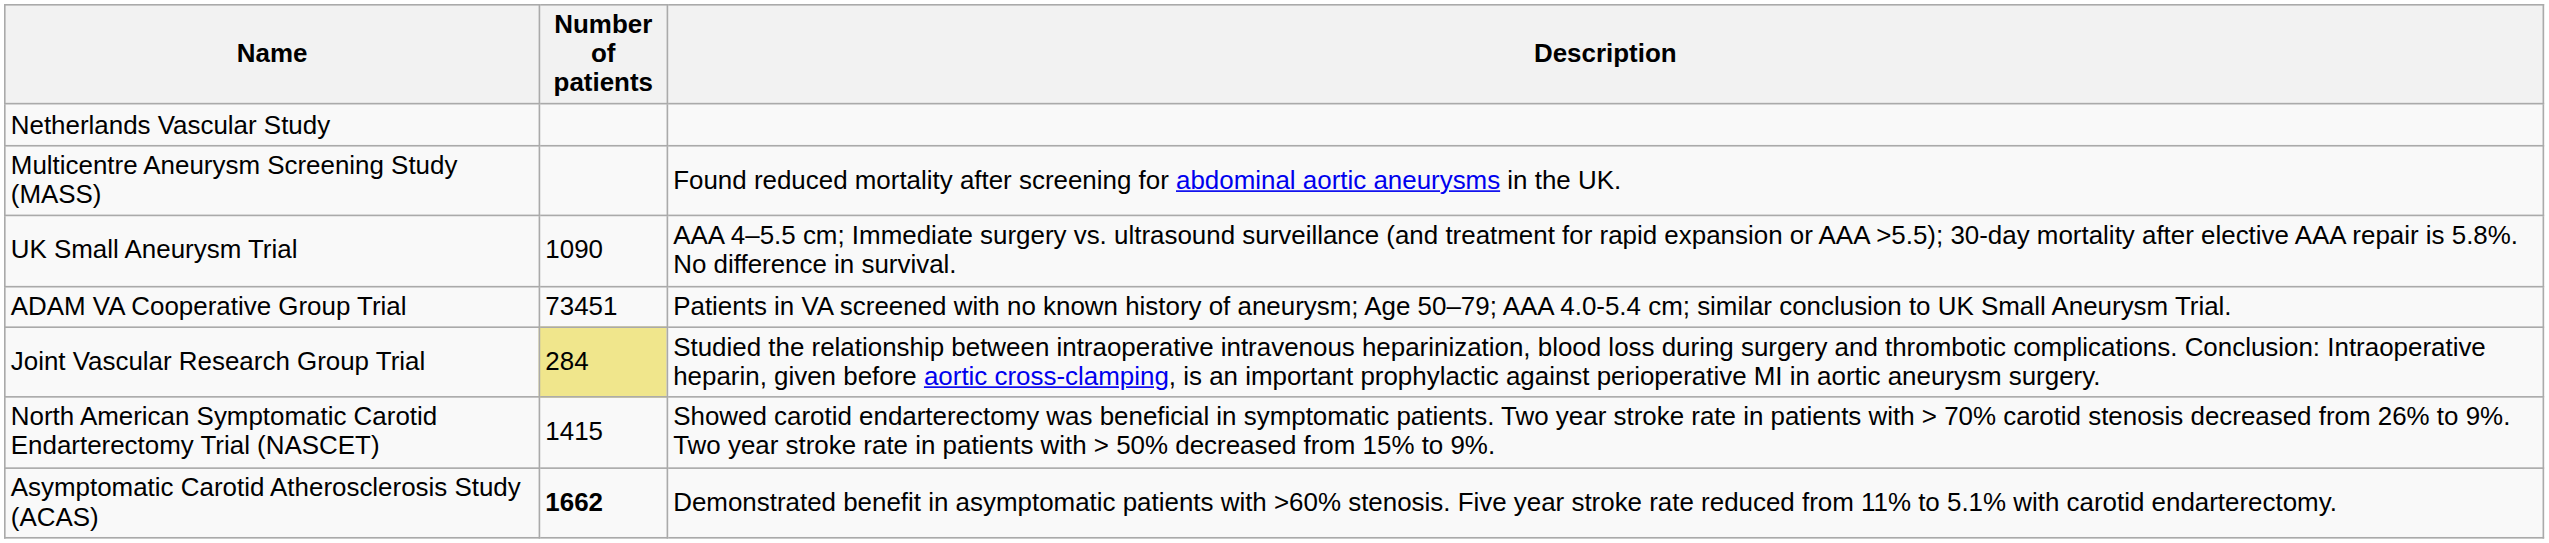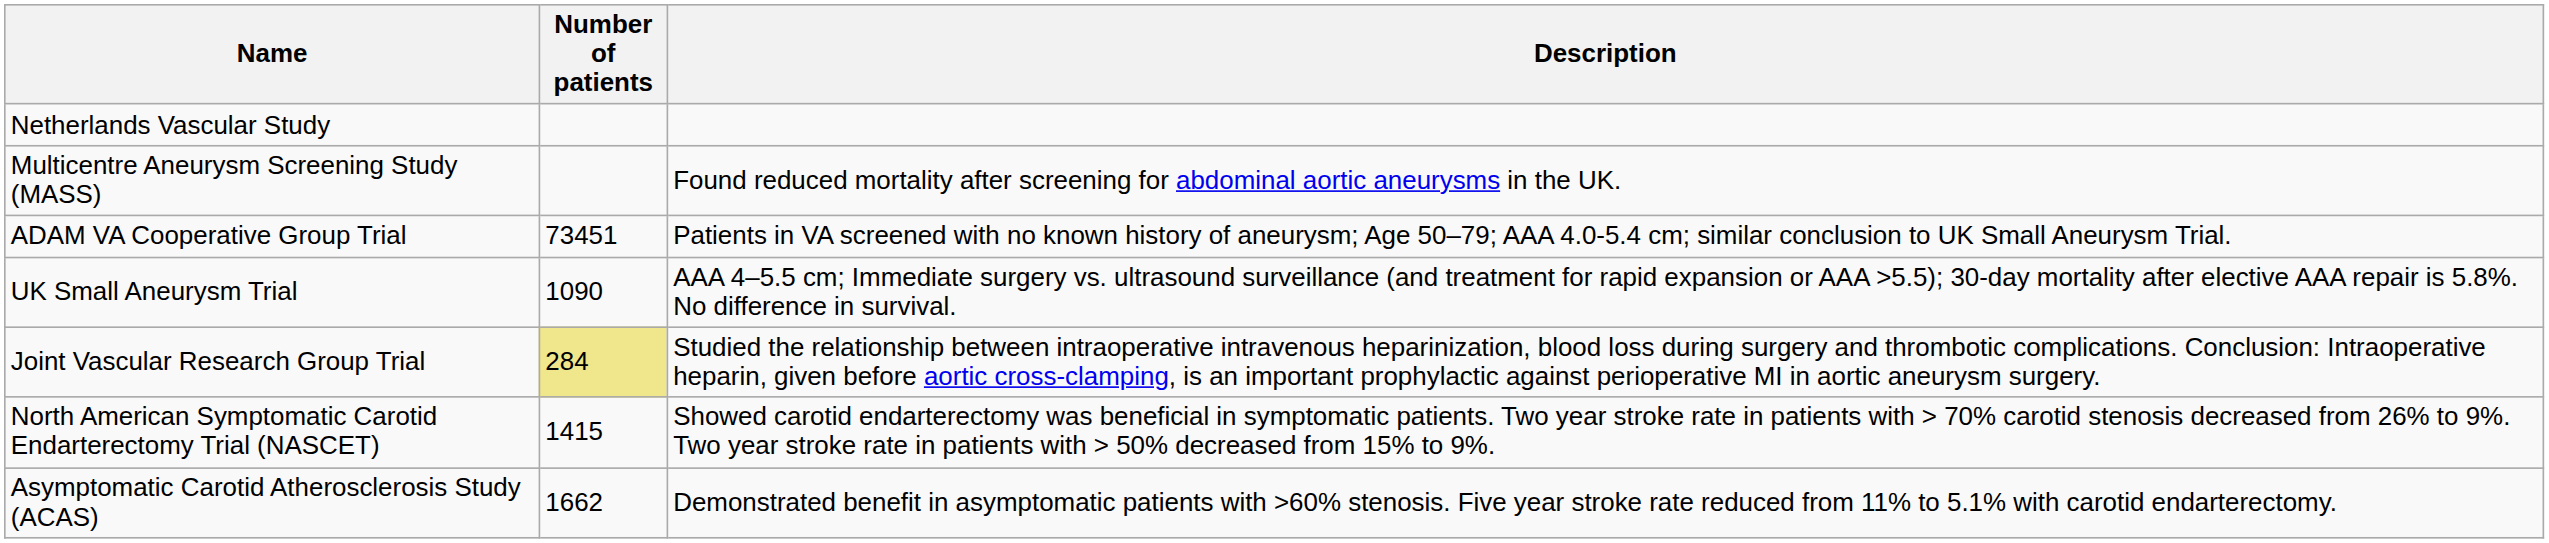rows swapped: UK Small Aneurysm Trial <-> ADAM VA Cooperative Group Trial
Asymptomatic Carotid Atherosclerosis Study (ACAS) | Number of patients: bold -> normal
